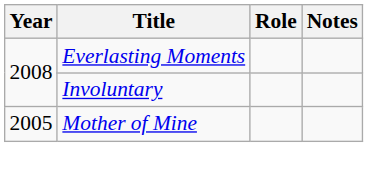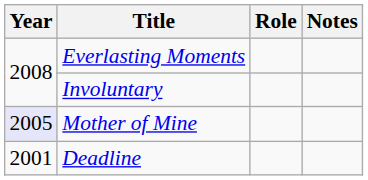Mother of Mine | Year: no background -> lavender background
+ row: 2001 | Deadline
